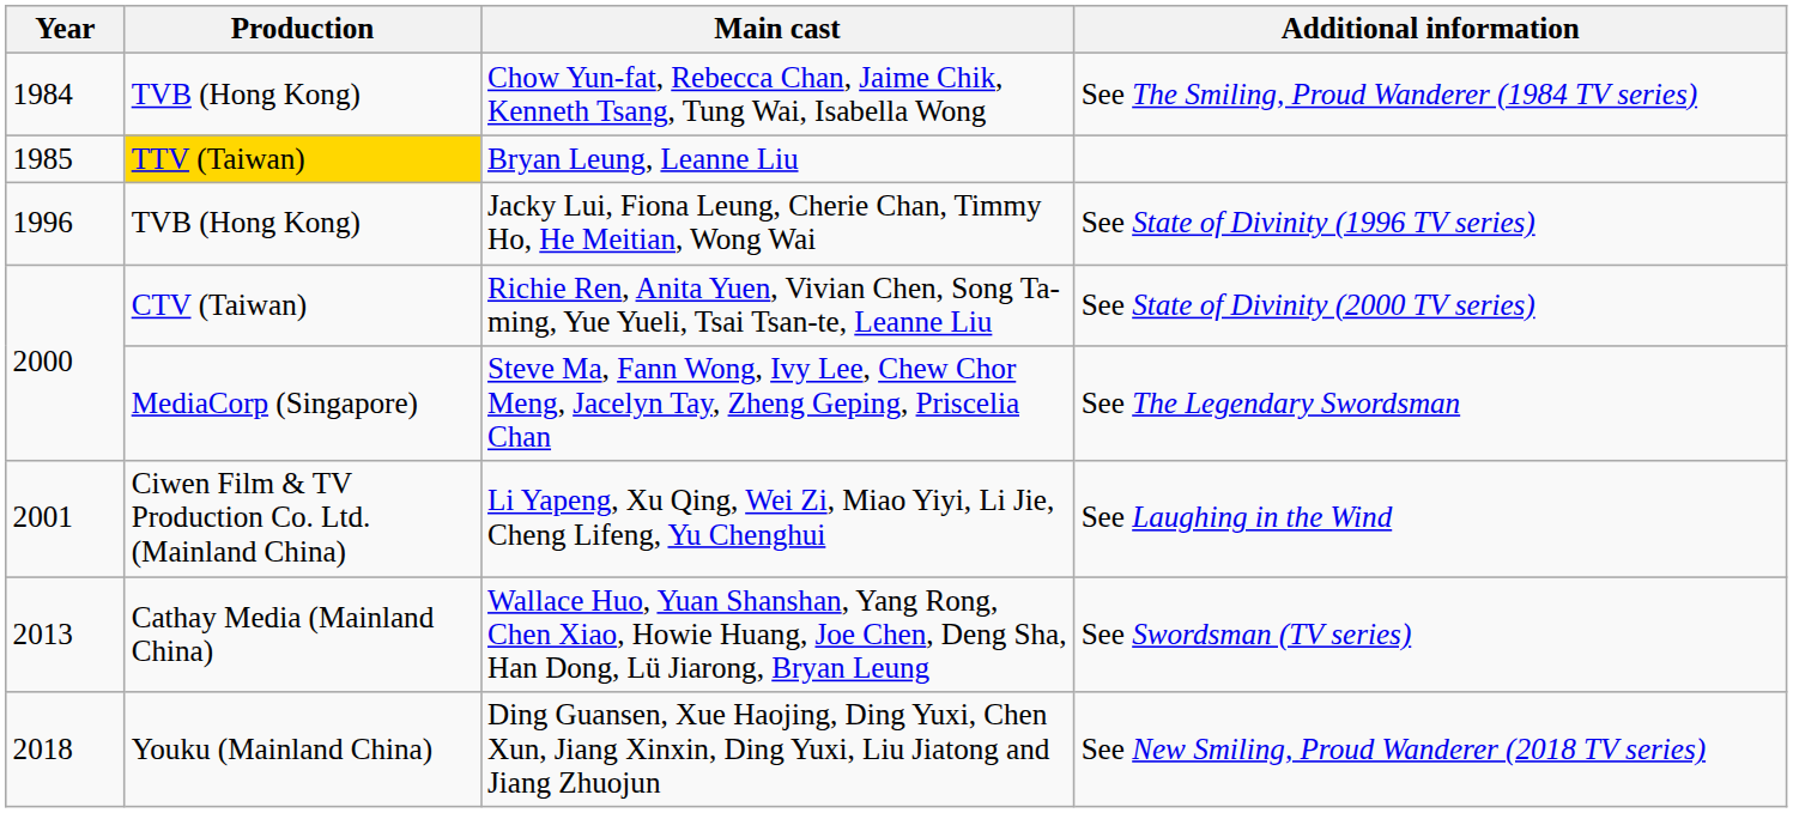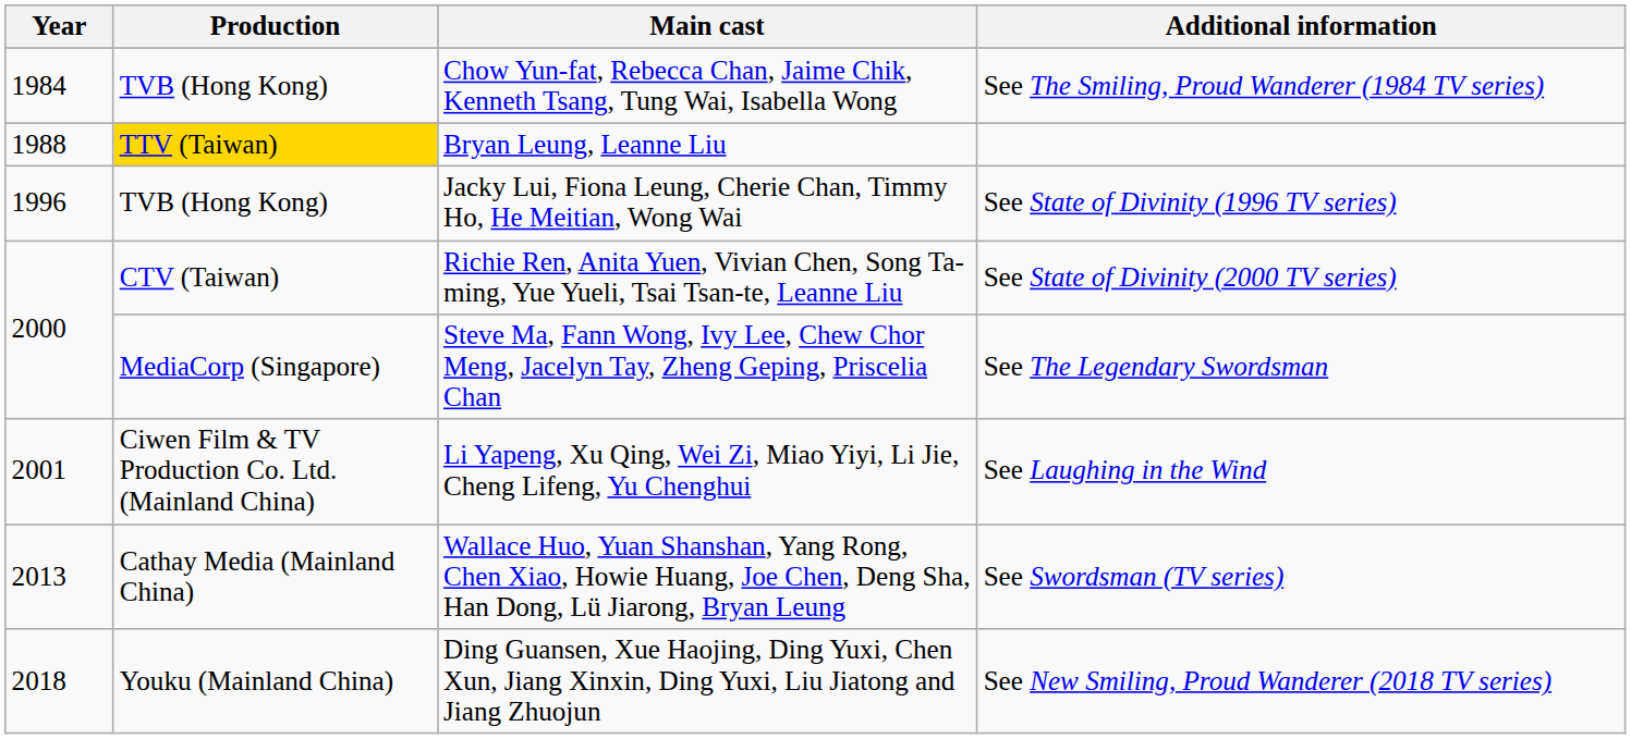Bryan Leung, Leanne Liu | Year: 1985 -> 1988
